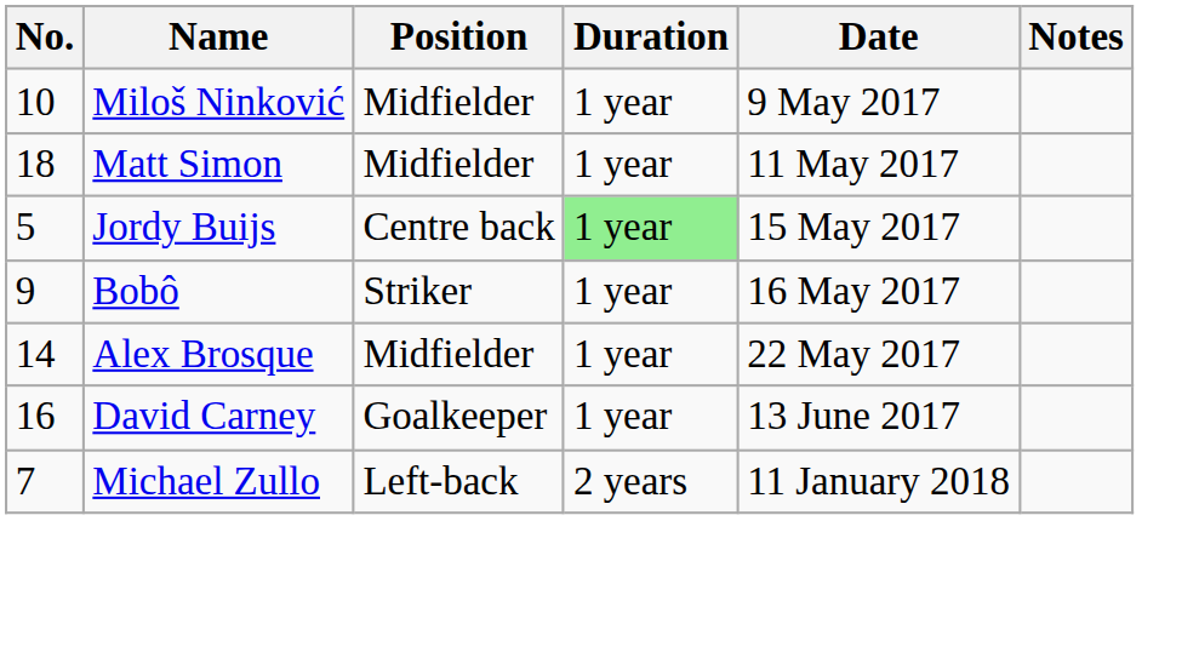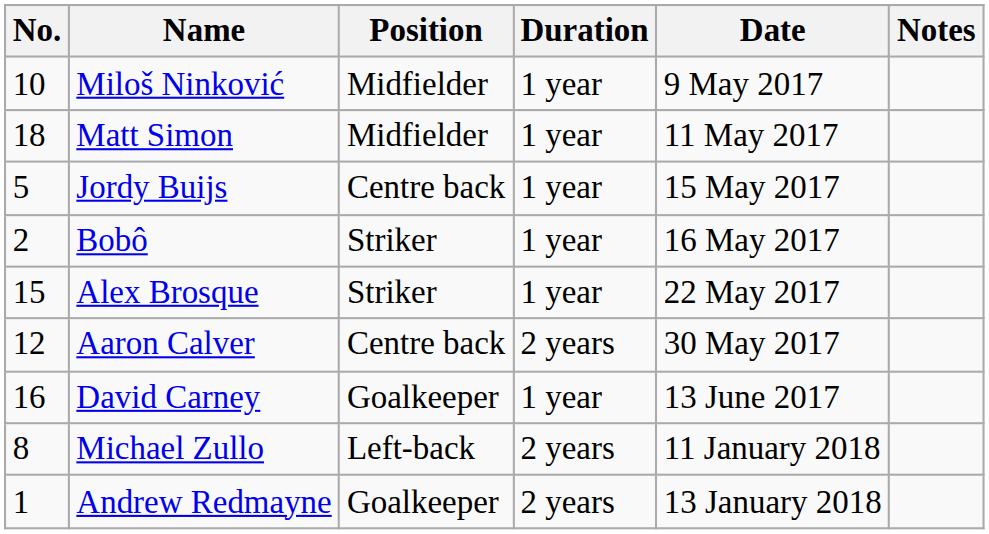Jordy Buijs | Duration: lightgreen background -> no background
Bobô | No.: 9 -> 2
Alex Brosque | No.: 14 -> 15
Alex Brosque | Position: Midfielder -> Striker
+ row: 12 | Aaron Calver | Centre back | 2 years | 30 May 2017
Michael Zullo | No.: 7 -> 8
+ row: 1 | Andrew Redmayne | Goalkeeper | 2 years | 13 January 2018
